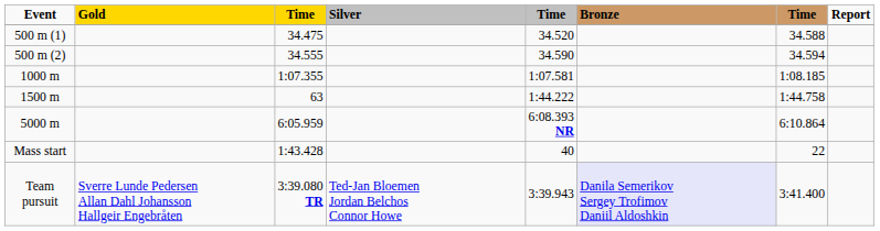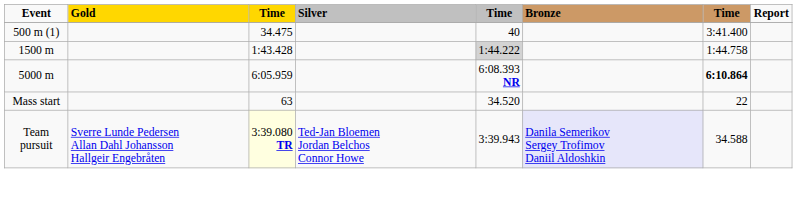500 m (1) | column 5: 34.520 -> 40
500 m (1) | column 7: 34.588 -> 3:41.400
- row: 500 m (2) | 34.555 | 34.590 | 34.594
- row: 1000 m | 1:07.355 | 1:07.581 | 1:08.185
1500 m | column 3: 63 -> 1:43.428
1500 m | column 5: no background -> lightgrey background
5000 m | column 7: normal -> bold
Mass start | column 3: 1:43.428 -> 63
Mass start | column 5: 40 -> 34.520
Team pursuit | column 3: no background -> lightyellow background
Team pursuit | column 7: 3:41.400 -> 34.588
